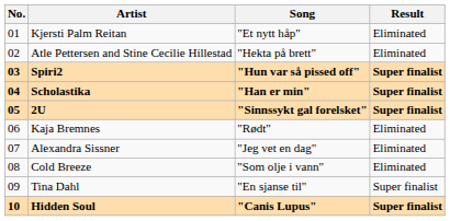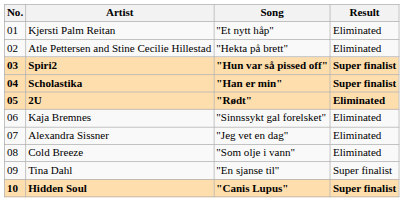2U | Song: "Sinnssykt gal forelsket" -> "Rødt"
2U | Result: Super finalist -> Eliminated
Kaja Bremnes | Song: "Rødt" -> "Sinnssykt gal forelsket"
